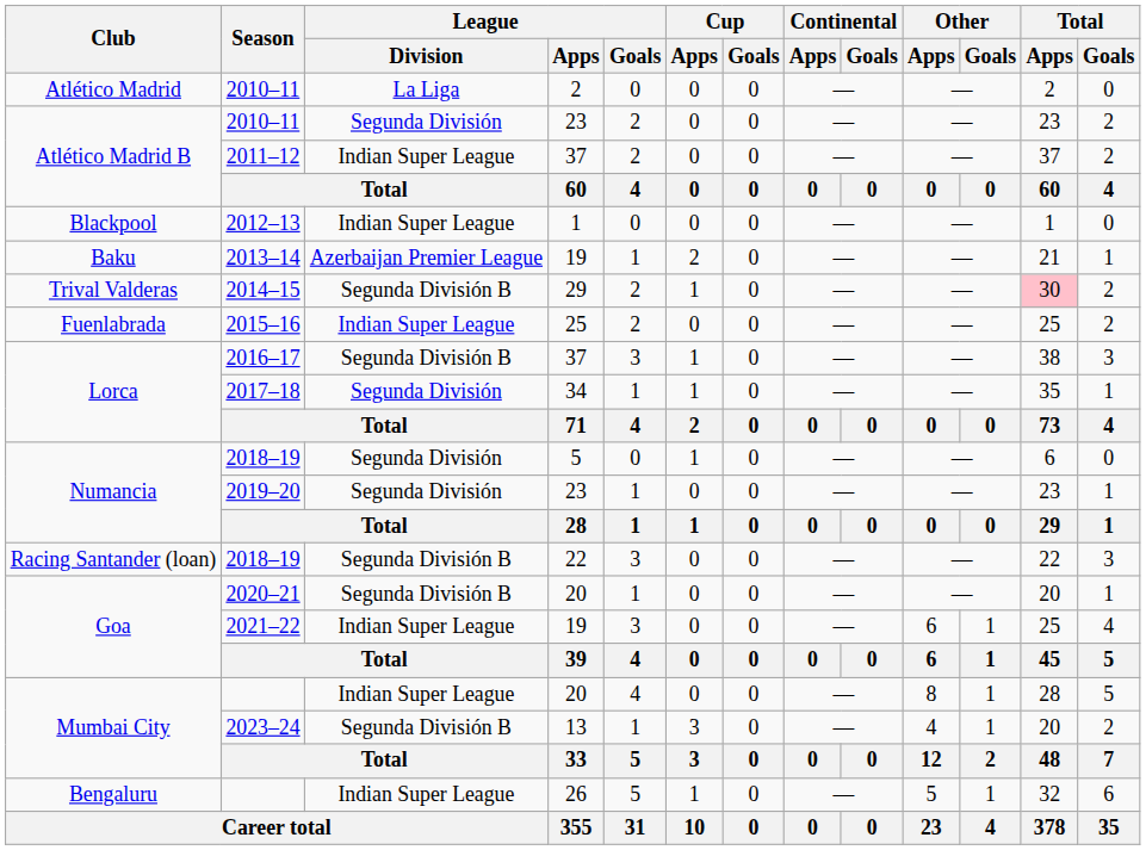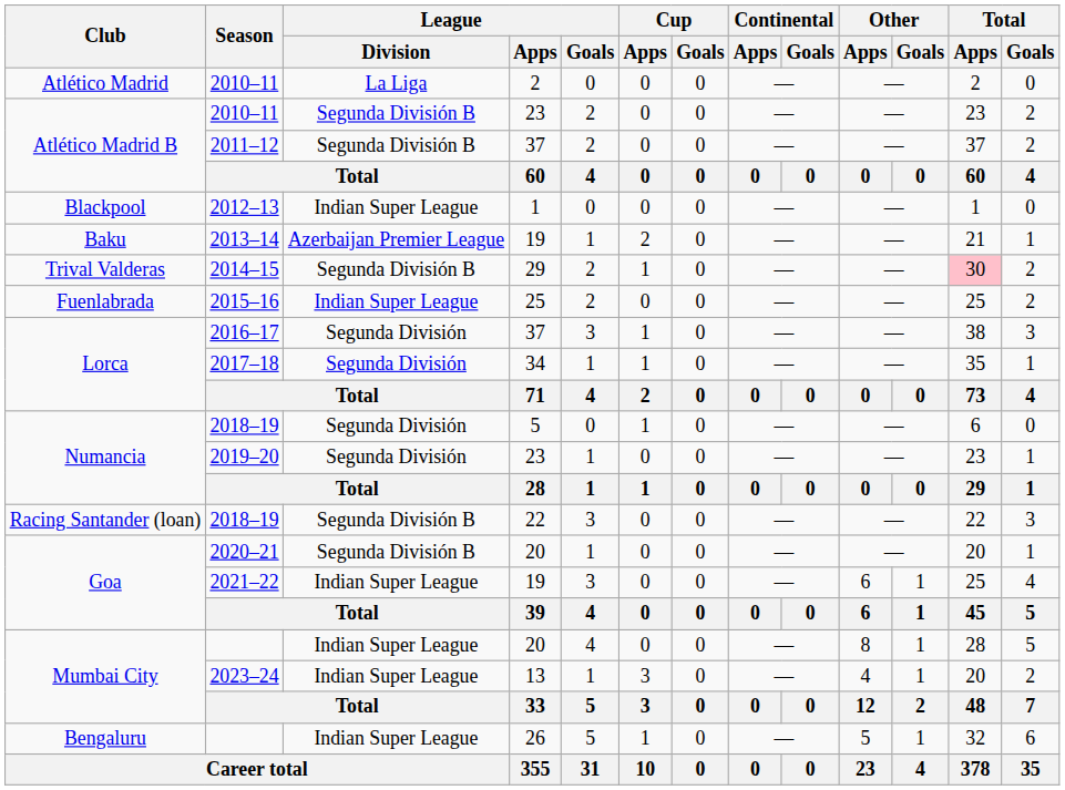2010–11 / 23 | League / Division: Segunda División -> Segunda División B
2011–12 | League / Division: Indian Super League -> Segunda División B
2016–17 | League / Division: Segunda División B -> Segunda División
2023–24 | League / Division: Segunda División B -> Indian Super League
